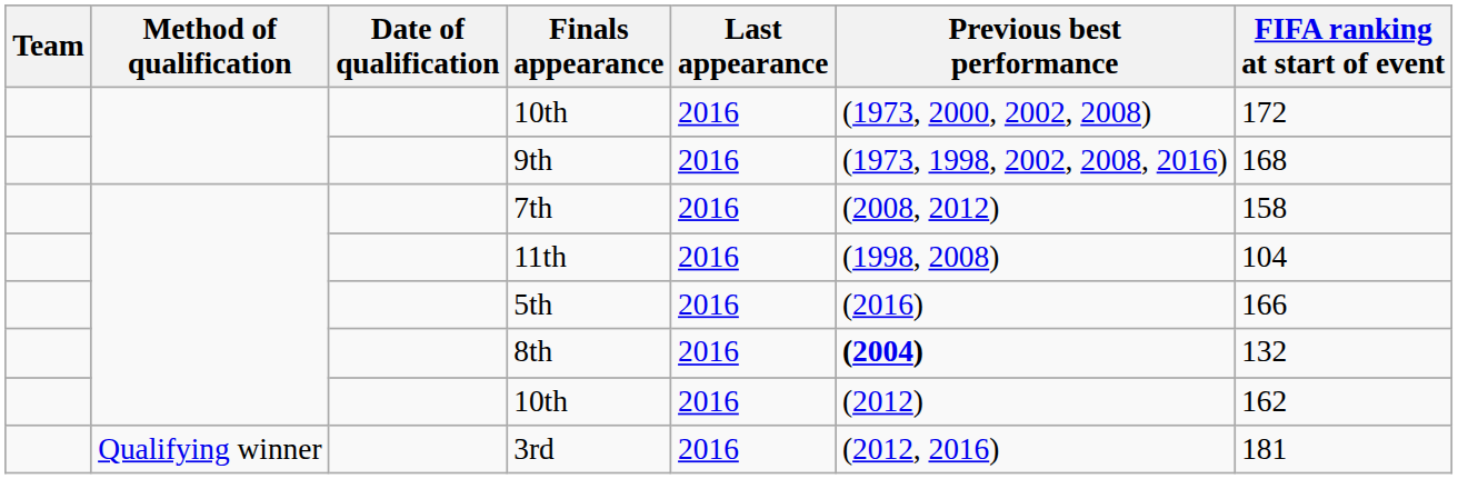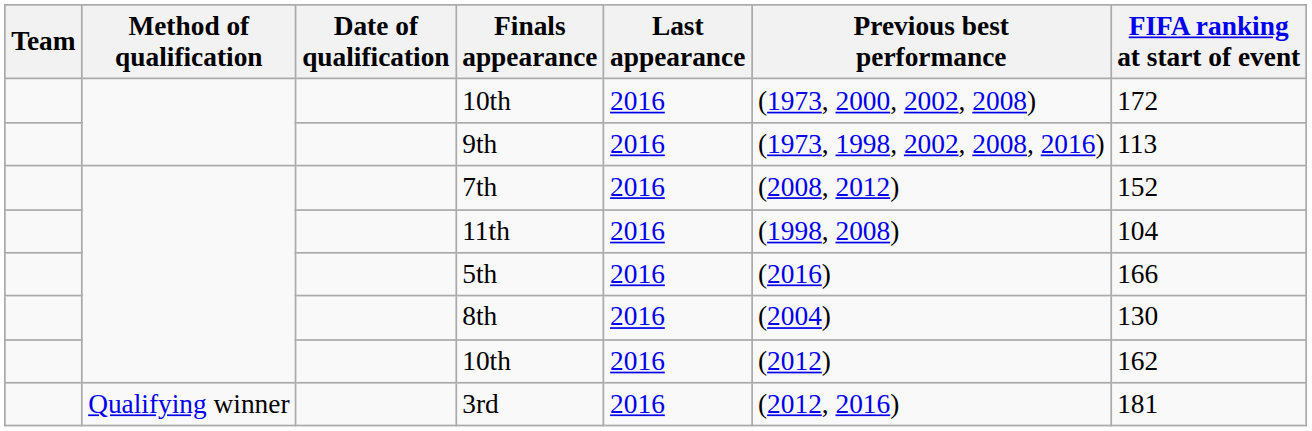9th | FIFA ranking at start of event: 168 -> 113
7th | FIFA ranking at start of event: 158 -> 152
8th | Previous best performance: bold -> normal
8th | FIFA ranking at start of event: 132 -> 130
